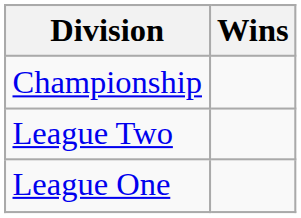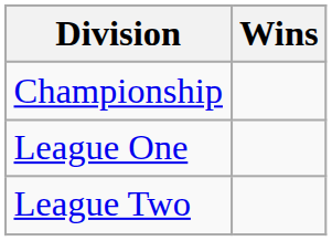rows swapped: League One <-> League Two
